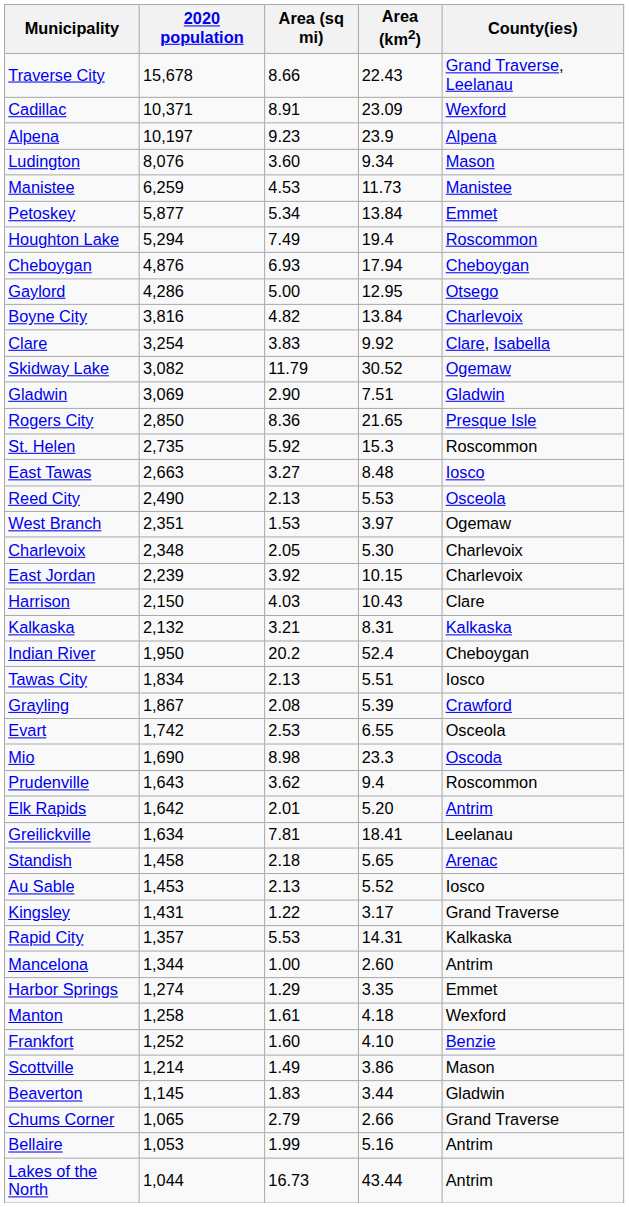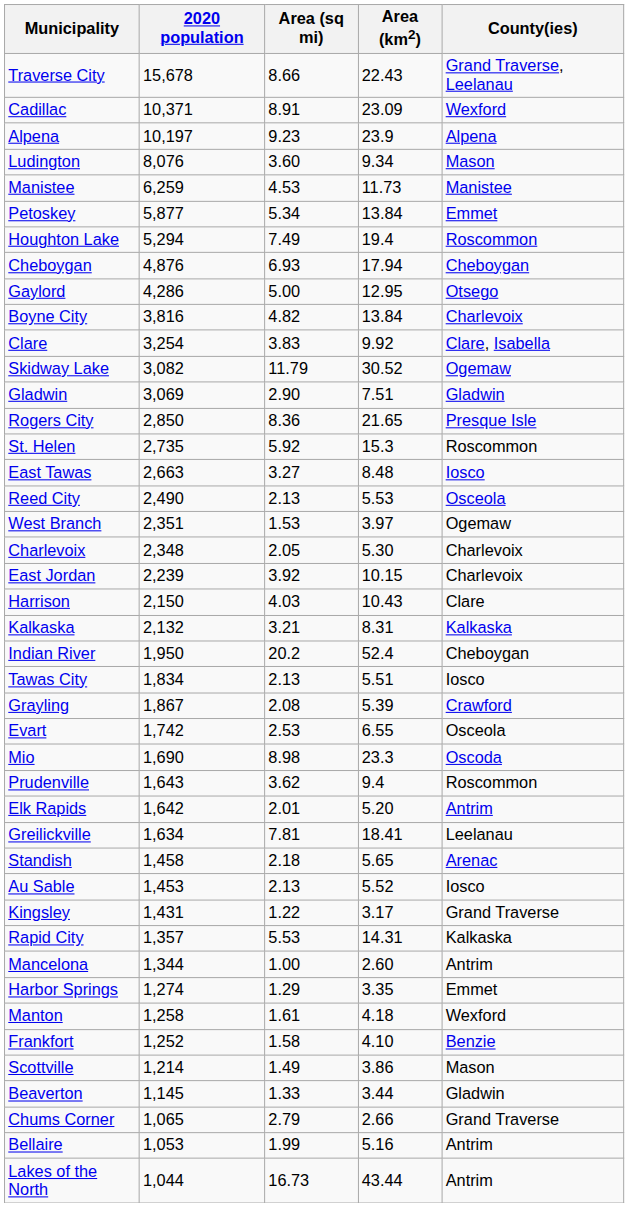Frankfort | Area (sq mi): 1.60 -> 1.58
Beaverton | Area (sq mi): 1.83 -> 1.33
